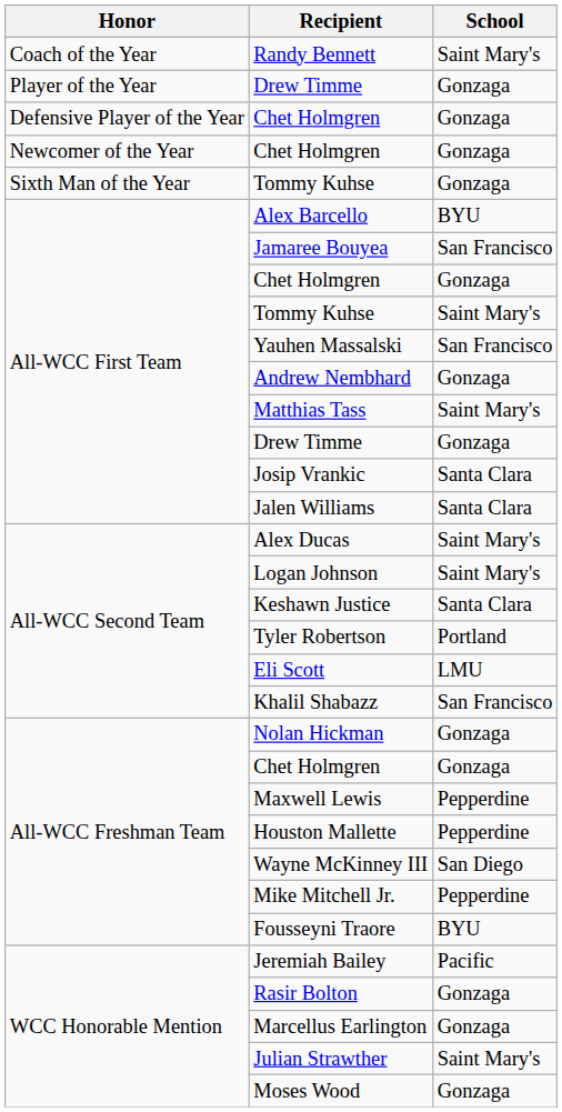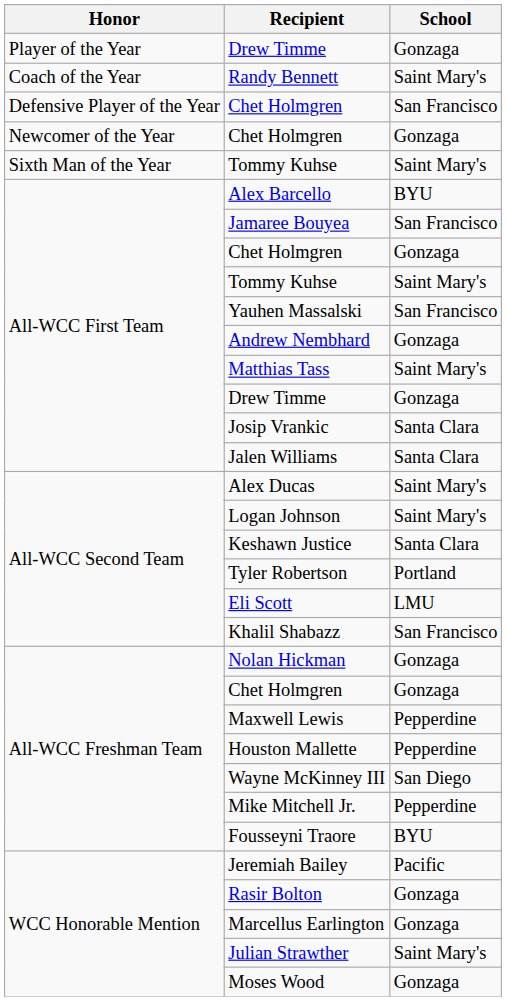rows swapped: Player of the Year / Drew Timme <-> Randy Bennett
Defensive Player of the Year / Chet Holmgren | School: Gonzaga -> San Francisco
Sixth Man of the Year / Tommy Kuhse | School: Gonzaga -> Saint Mary's
